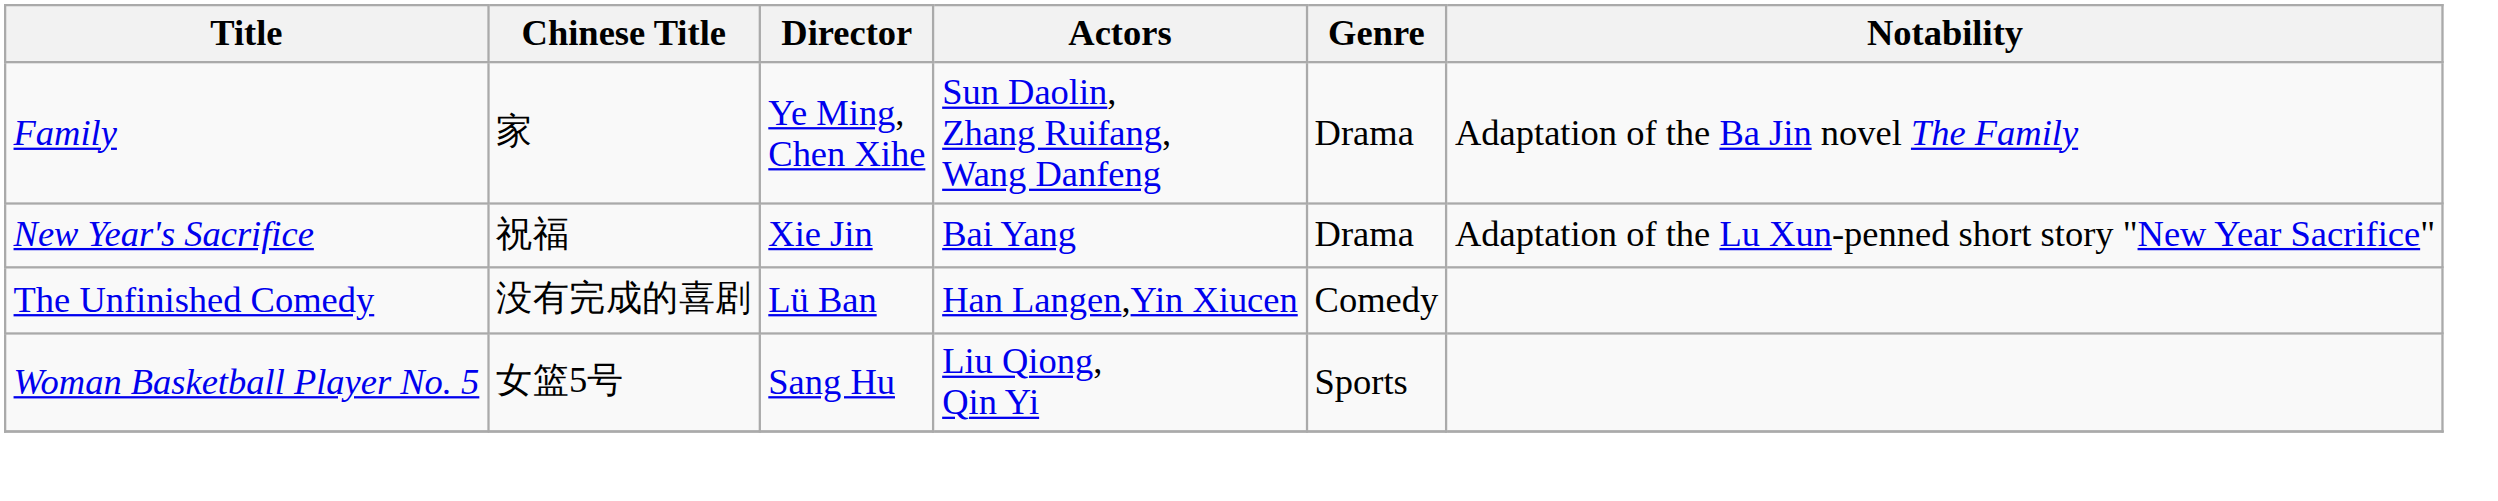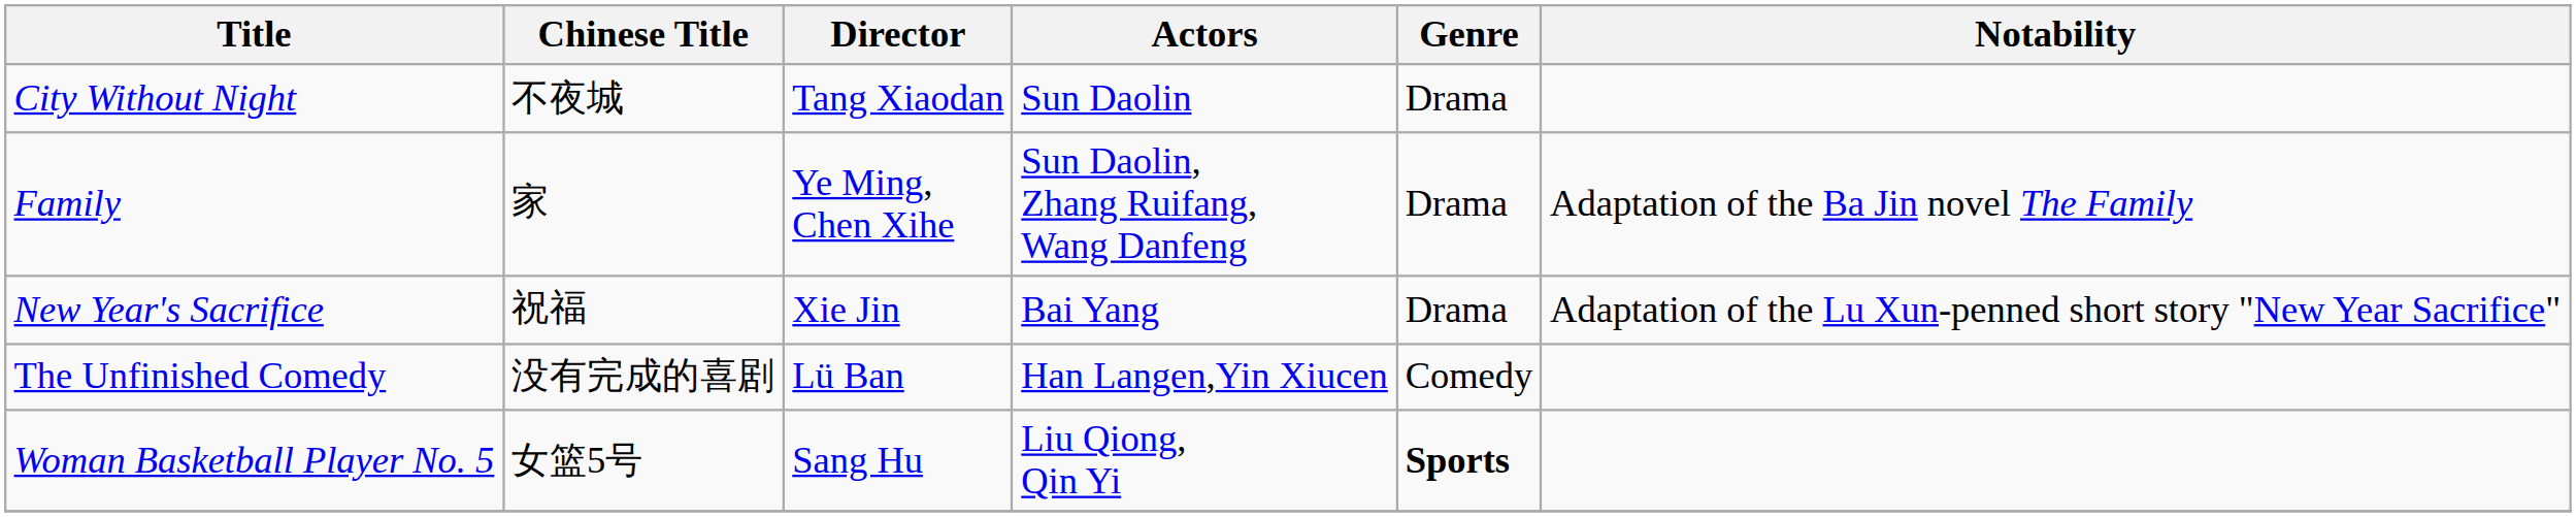+ row: City Without Night | 不夜城 | Tang Xiaodan | Sun Daolin | Drama
Woman Basketball Player No. 5 | Genre: normal -> bold
